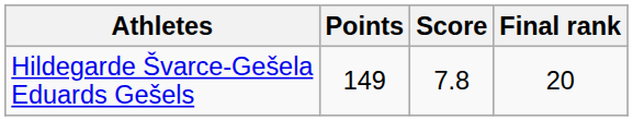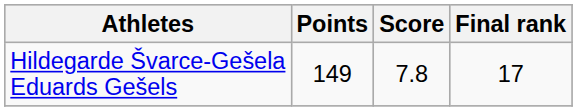Hildegarde Švarce-Gešela Eduards Gešels | Final rank: 20 -> 17
